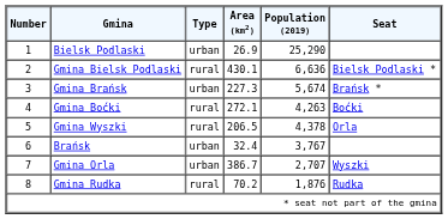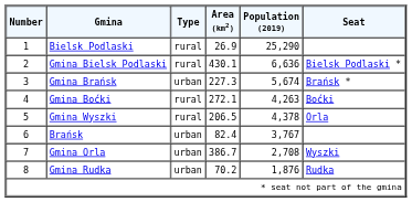Bielsk Podlaski | Type: urban -> rural
Brańsk | Area (km2): 32.4 -> 82.4
Gmina Orla | Population (2019): 2,707 -> 2,708
Gmina Rudka | Type: rural -> urban
